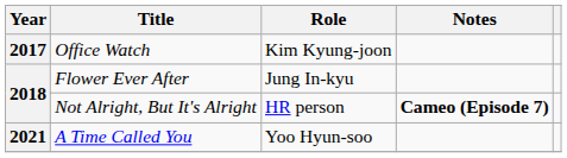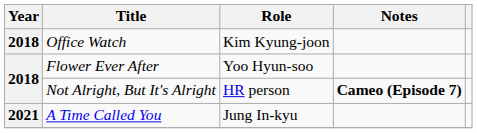Office Watch | Year: 2017 -> 2018
Flower Ever After | Role: Jung In-kyu -> Yoo Hyun-soo
A Time Called You | Role: Yoo Hyun-soo -> Jung In-kyu
